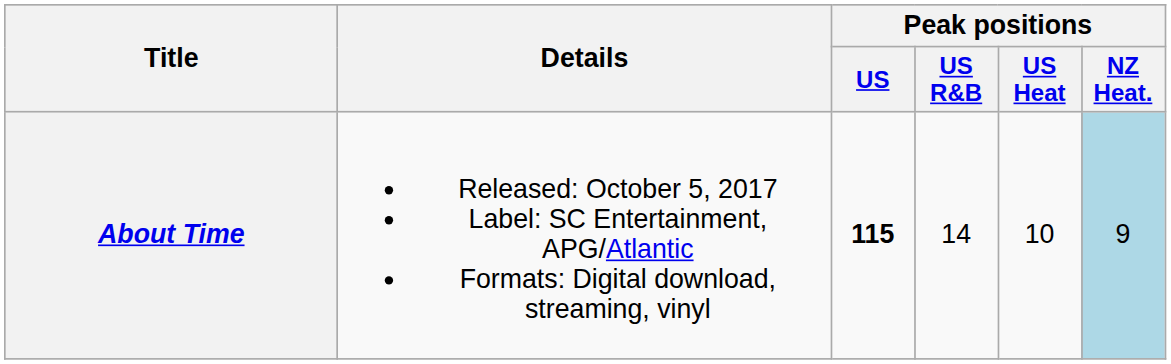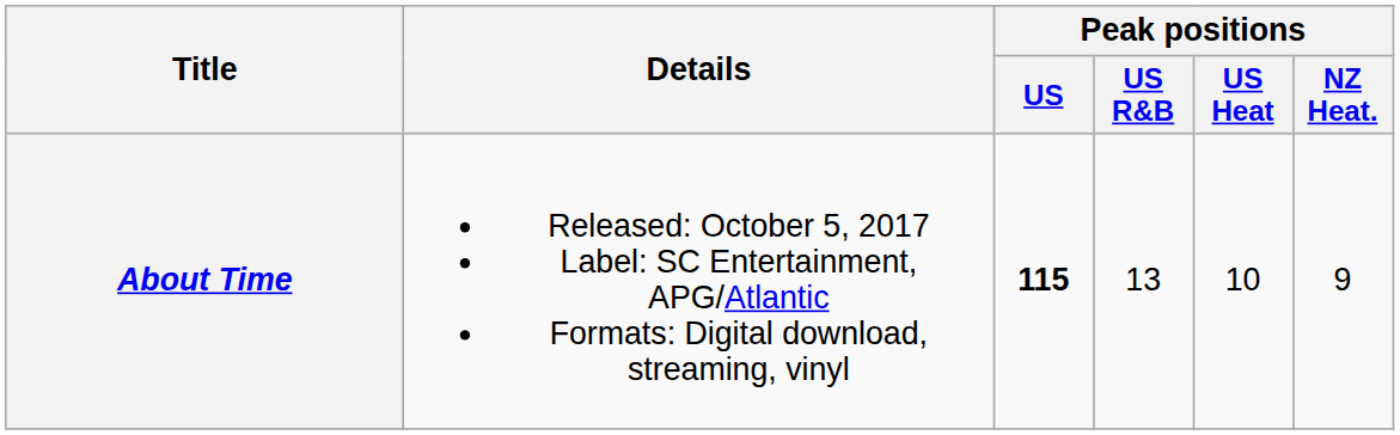About Time | Peak positions / US R&B: 14 -> 13
About Time | Peak positions / NZ Heat.: lightblue background -> no background
